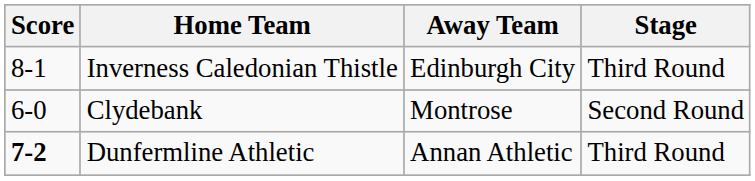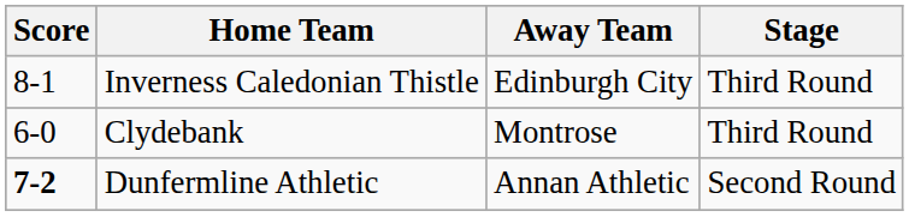Clydebank | Stage: Second Round -> Third Round
Dunfermline Athletic | Stage: Third Round -> Second Round
